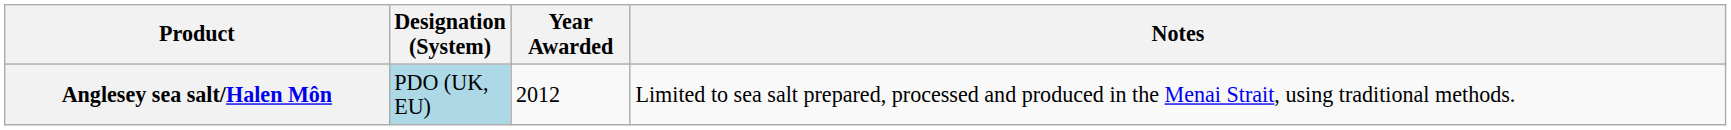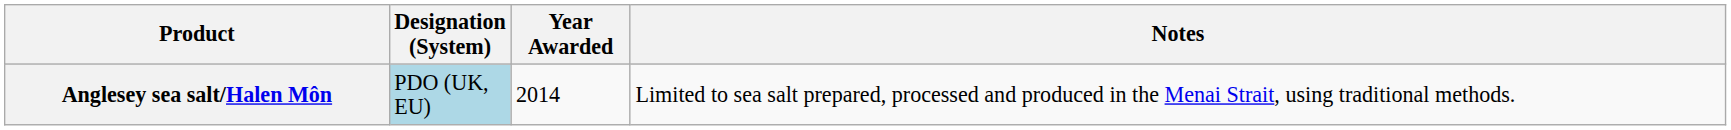Anglesey sea salt/Halen Môn | Year Awarded: 2012 -> 2014
